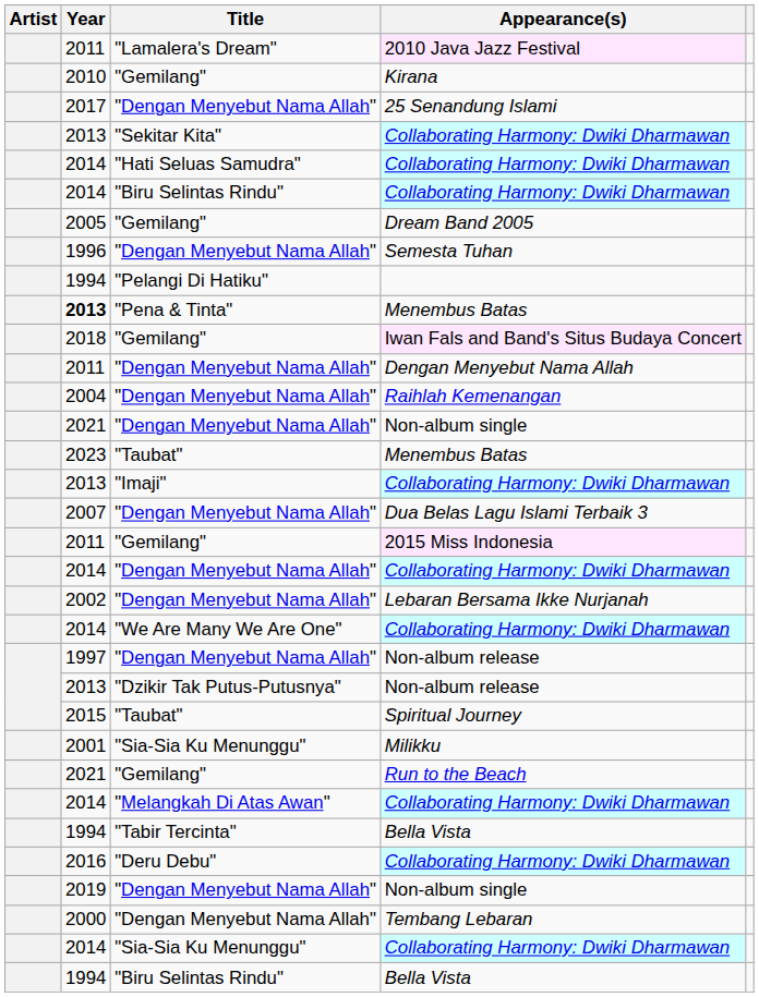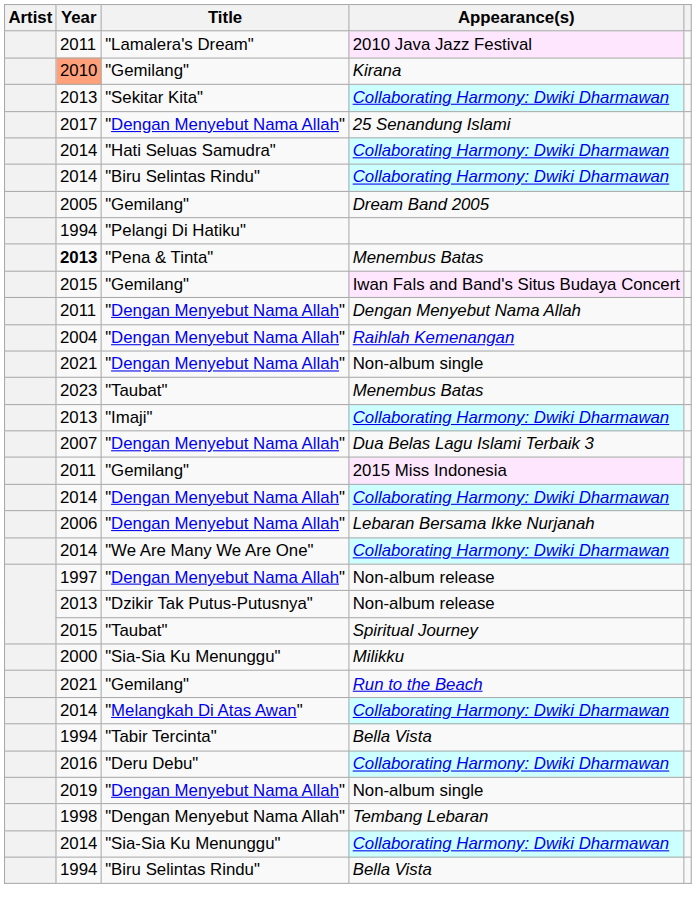Kirana | Year: no background -> lightsalmon background
rows swapped: 25 Senandung Islami <-> "Sekitar Kita" / Collaborating Harmony: Dwiki Dharmawan
- row: 1996 | "Dengan Menyebut Nama Allah" | Semesta Tuhan
Iwan Fals and Band's Situs Budaya Concert | Year: 2018 -> 2015
Lebaran Bersama Ikke Nurjanah | Year: 2002 -> 2006
Milikku | Year: 2001 -> 2000
Tembang Lebaran | Year: 2000 -> 1998
